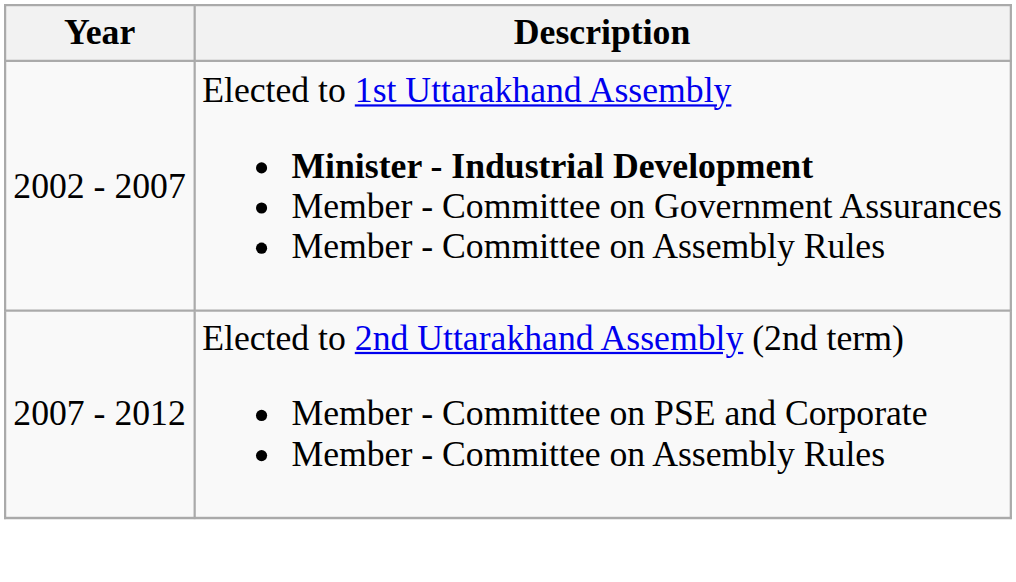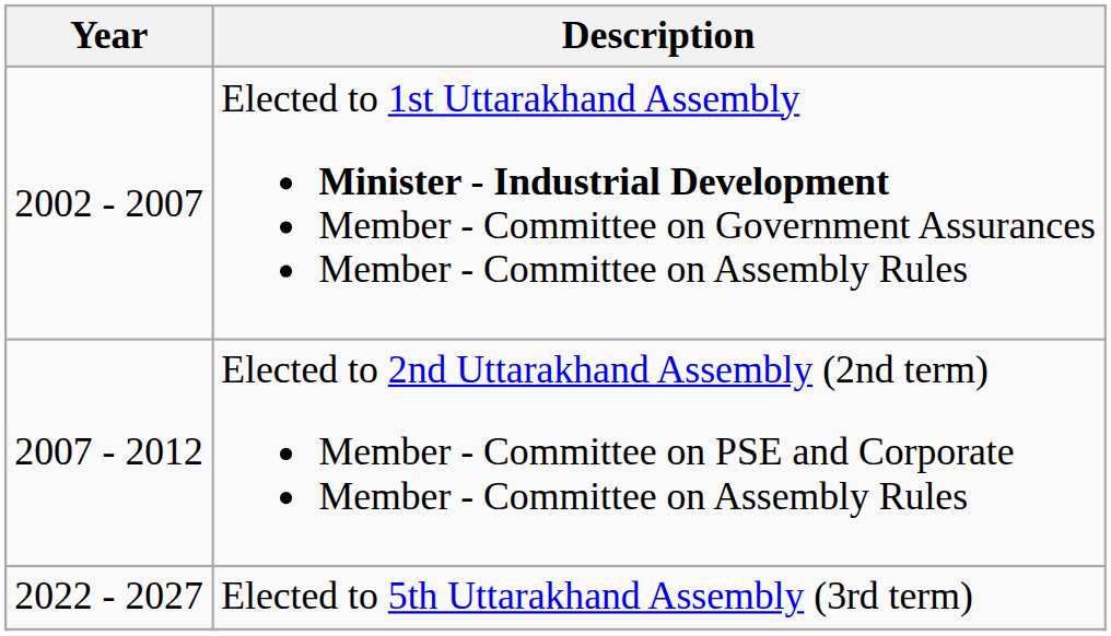+ row: 2022 - 2027 | Elected to 5th Uttarakhand Assembly (3rd term)
